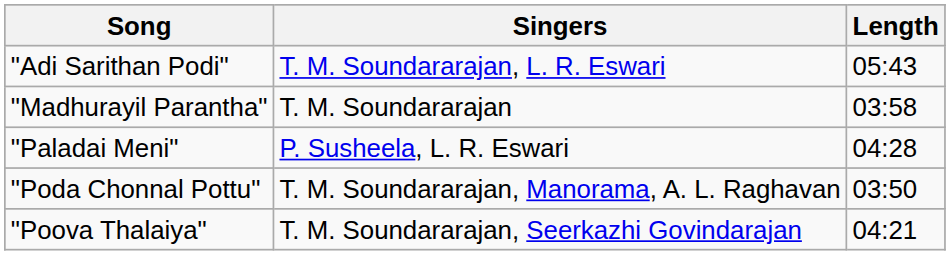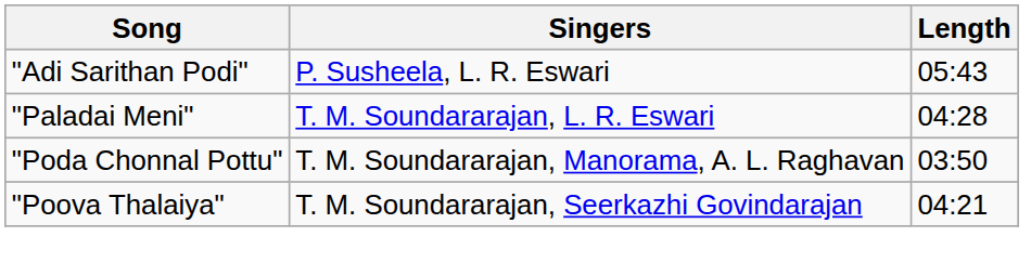"Adi Sarithan Podi" | Singers: T. M. Soundararajan, L. R. Eswari -> P. Susheela, L. R. Eswari
- row: "Madhurayil Parantha" | T. M. Soundararajan | 03:58
"Paladai Meni" | Singers: P. Susheela, L. R. Eswari -> T. M. Soundararajan, L. R. Eswari
